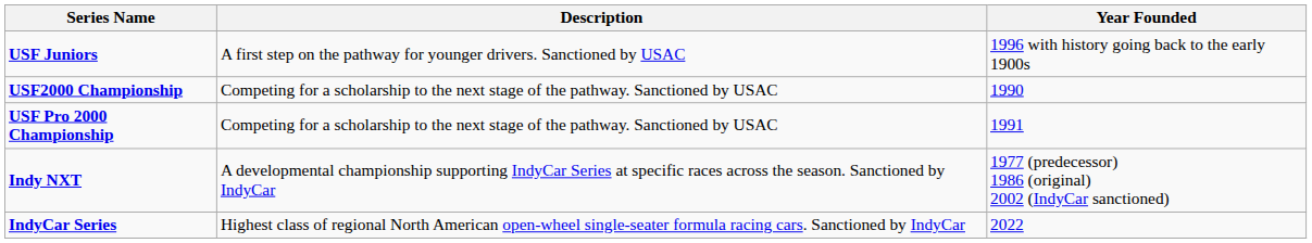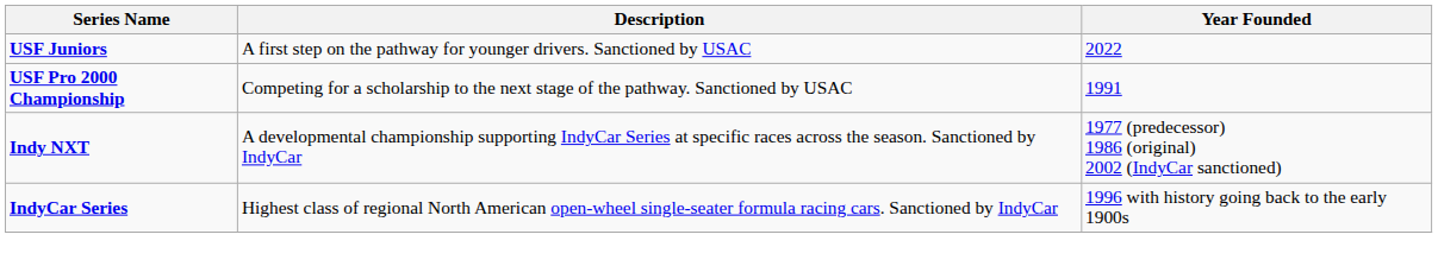USF Juniors | Year Founded: 1996 with history going back to the early 1900s -> 2022
- row: USF2000 Championship | Competing for a scholarship to the next stage of the pathway. Sanctioned by USAC | 1990
IndyCar Series | Year Founded: 2022 -> 1996 with history going back to the early 1900s
